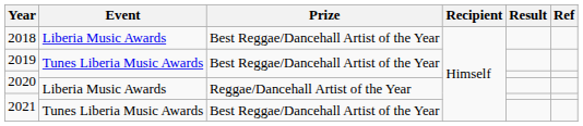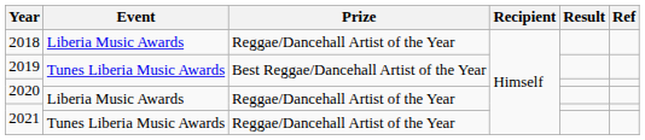2018 | Prize: Best Reggae/Dancehall Artist of the Year -> Reggae/Dancehall Artist of the Year
2021 / Tunes Liberia Music Awards | Prize: Best Reggae/Dancehall Artist of the Year -> Reggae/Dancehall Artist of the Year
